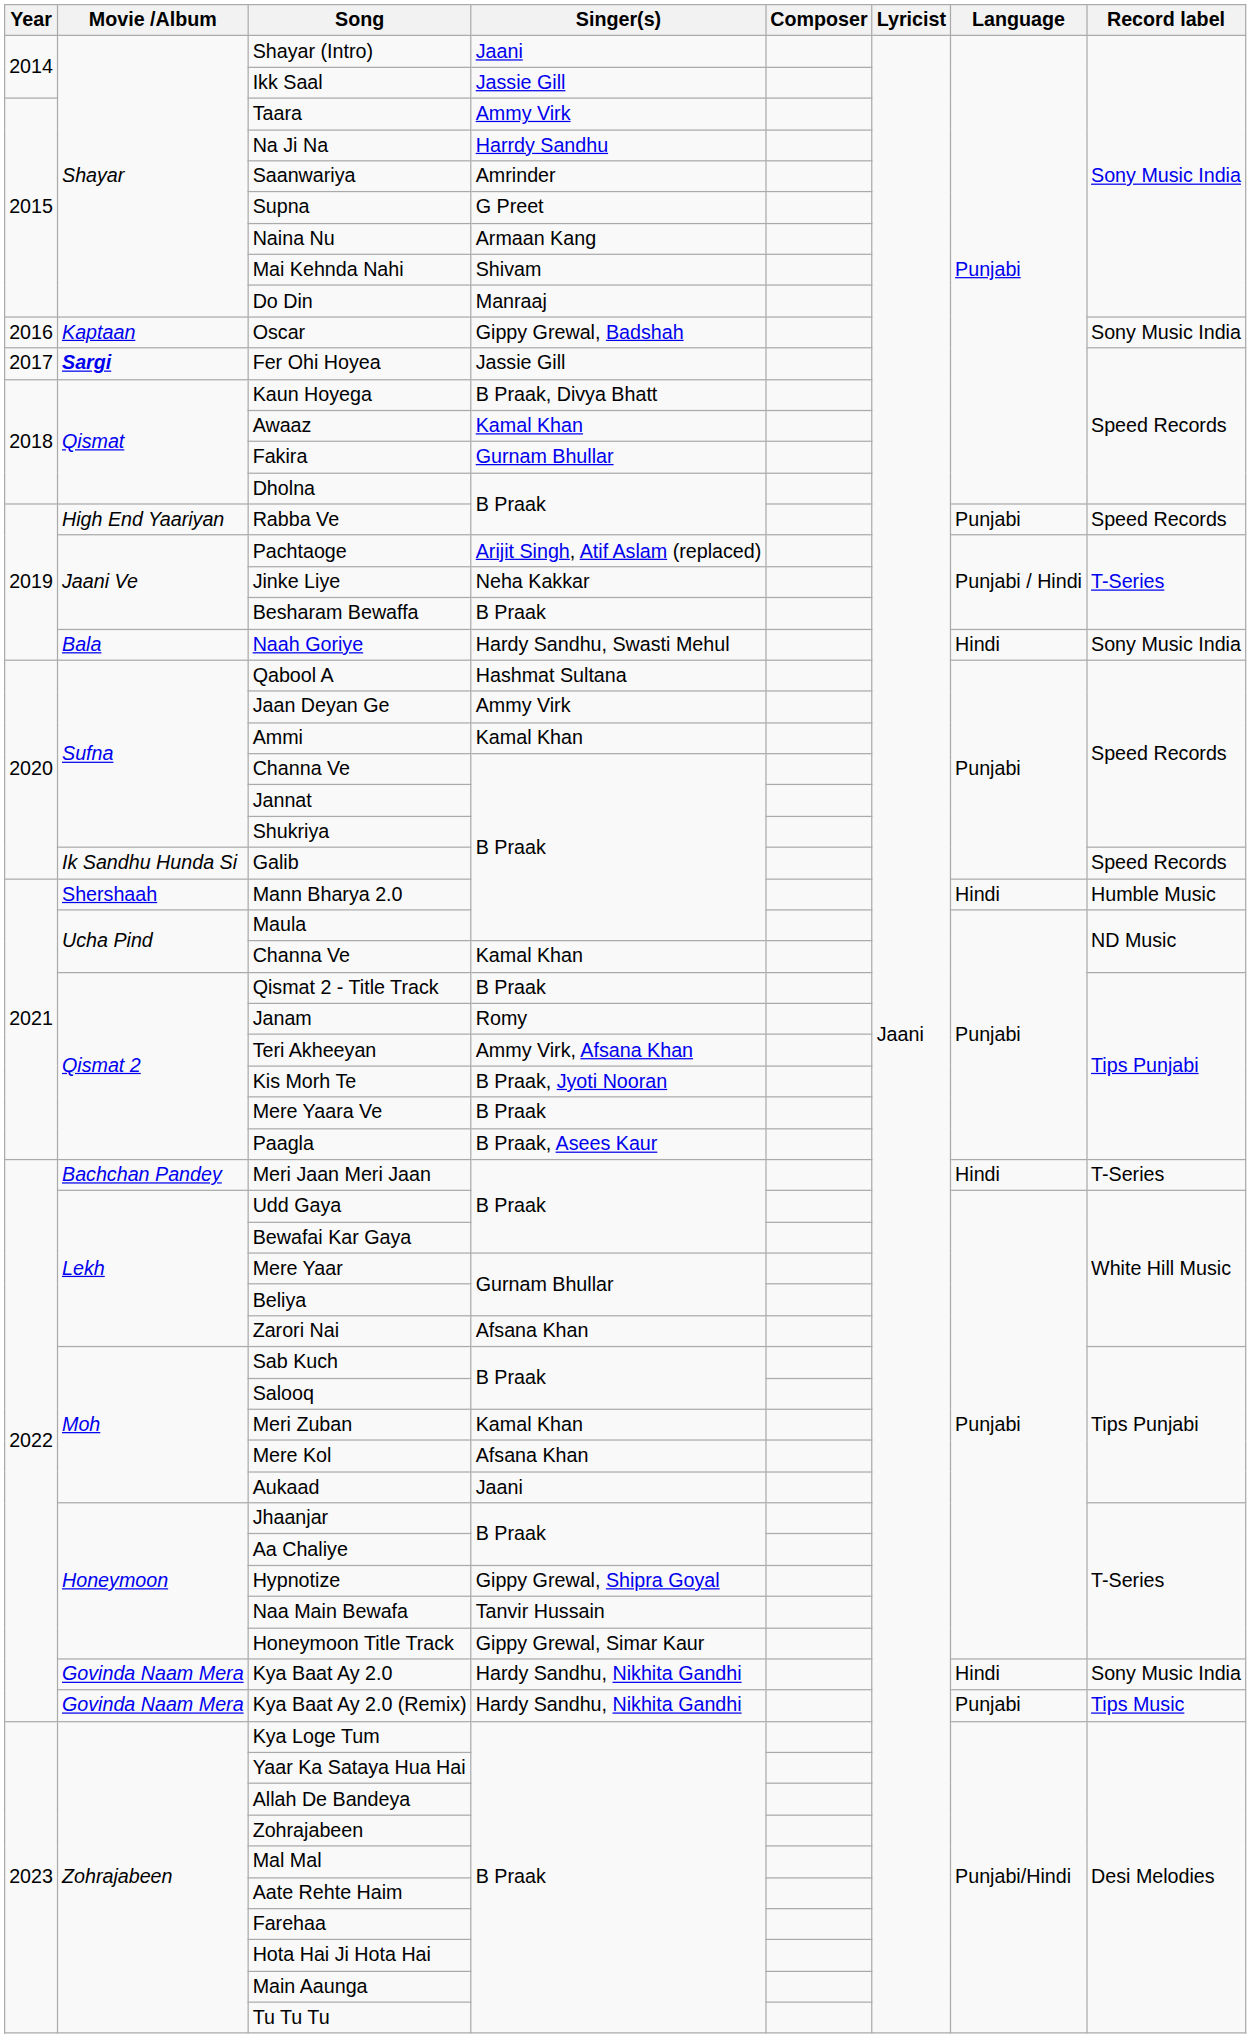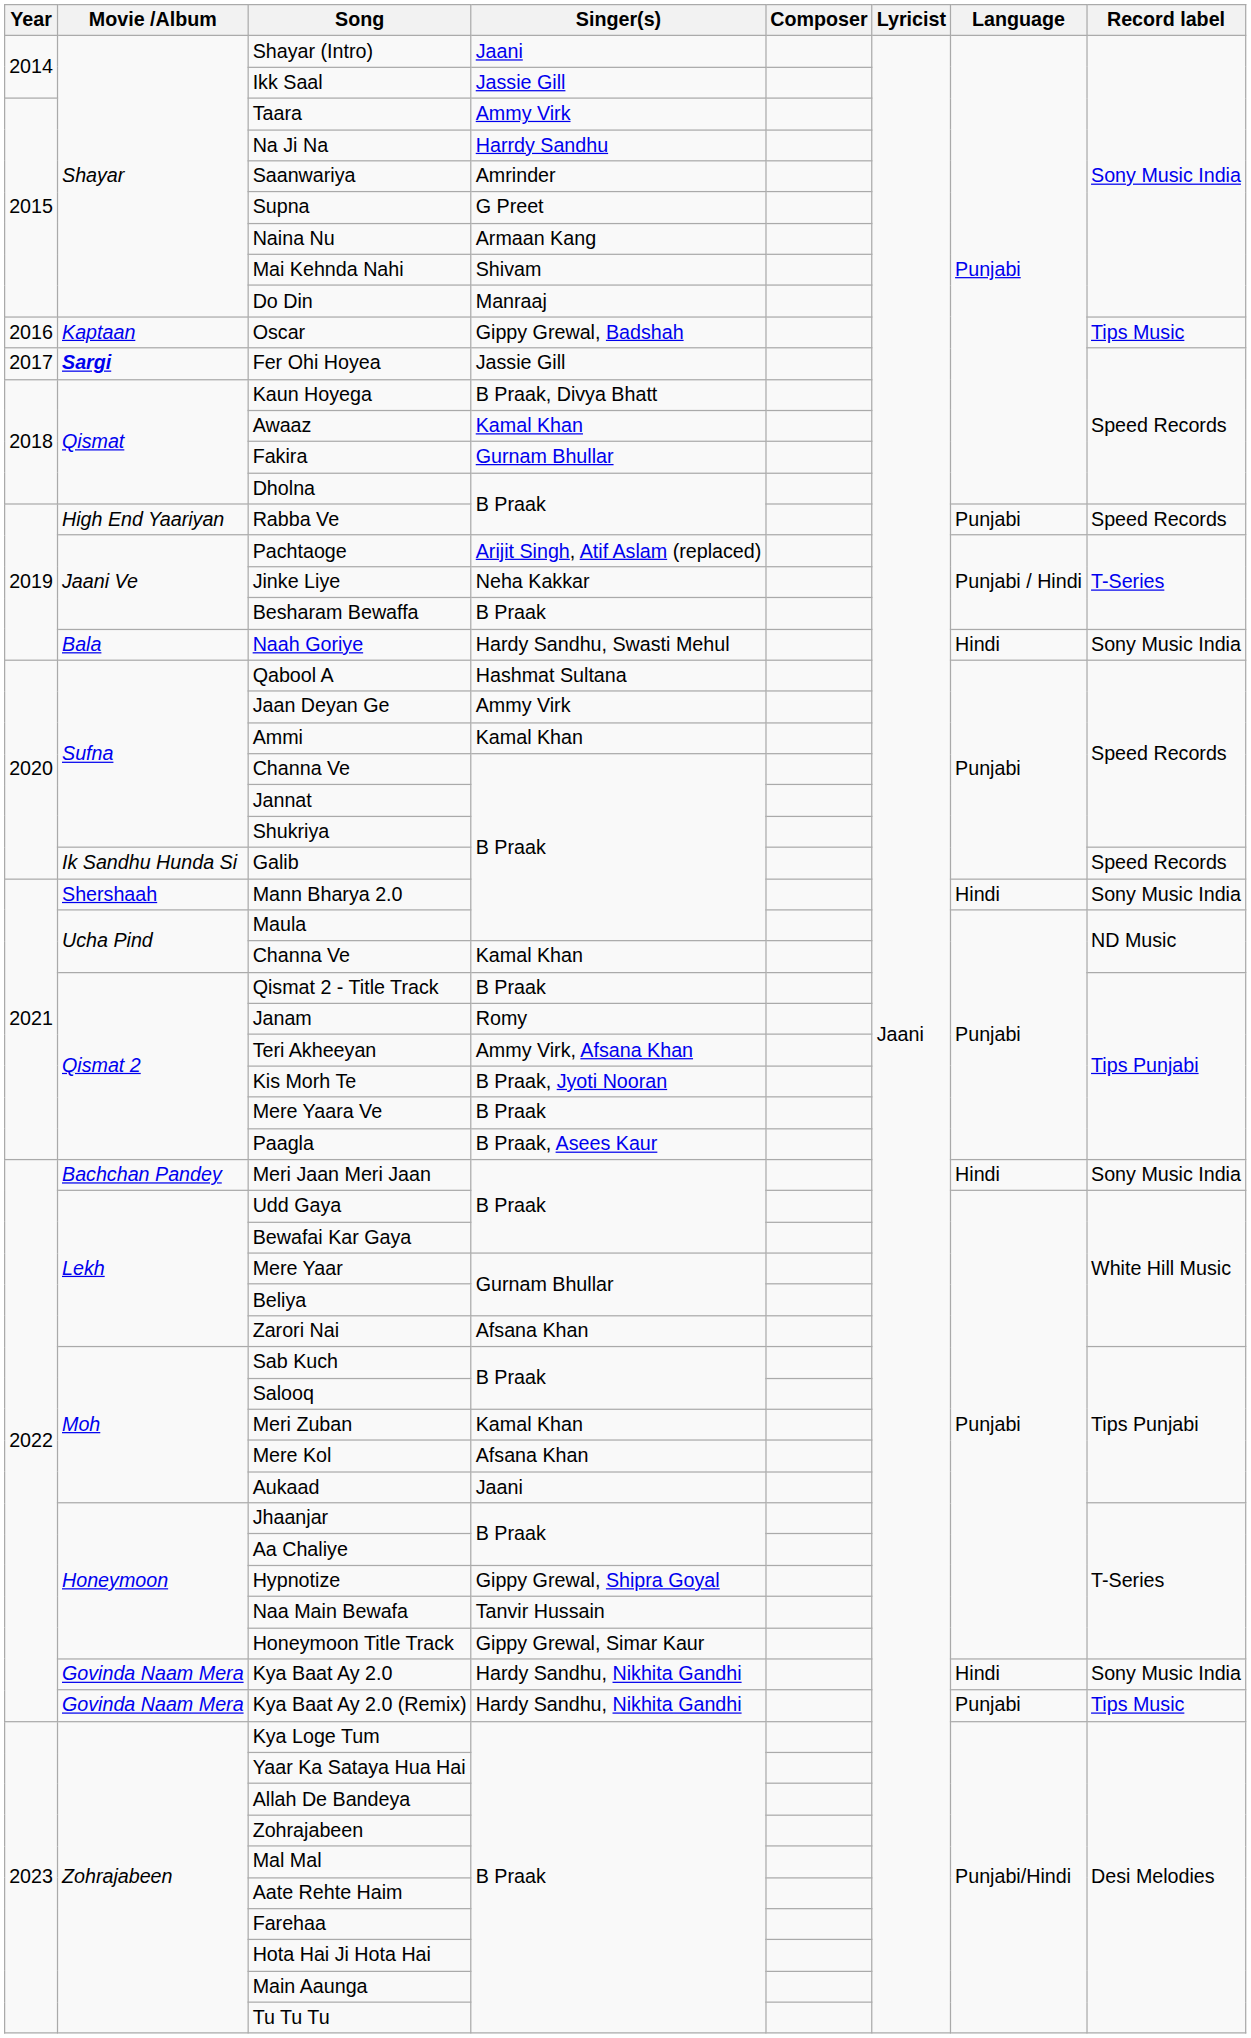Oscar | Record label: Sony Music India -> Tips Music
Mann Bharya 2.0 | Record label: Humble Music -> Sony Music India
Meri Jaan Meri Jaan | Record label: T-Series -> Sony Music India
